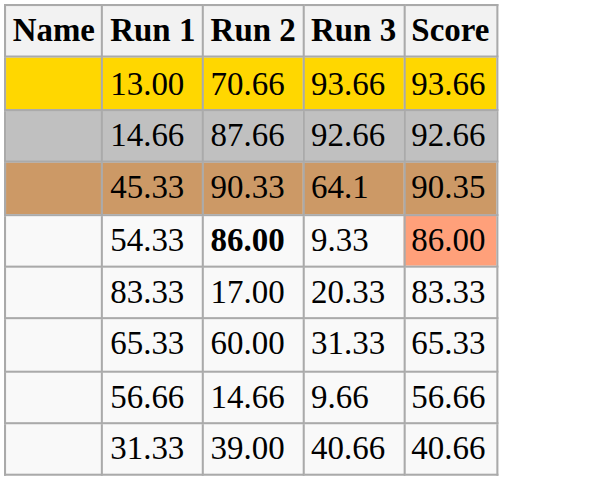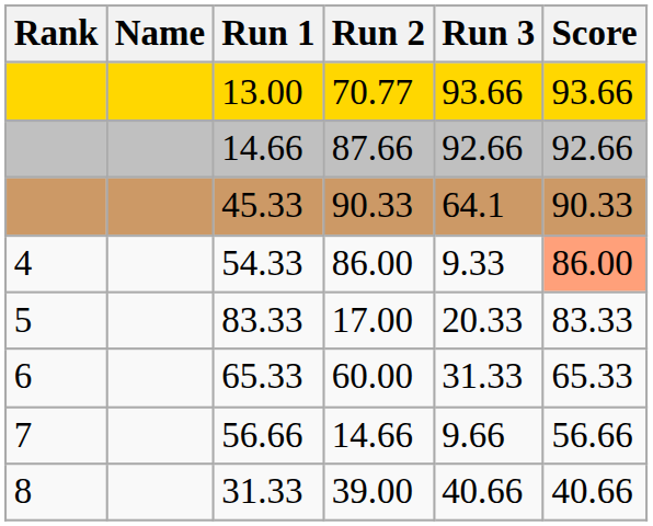+ column: Rank | 4 | 5 | 6 | 7 | 8
13.00 | Run 2: 70.66 -> 70.77
45.33 | Score: 90.35 -> 90.33
54.33 | Run 2: bold -> normal
